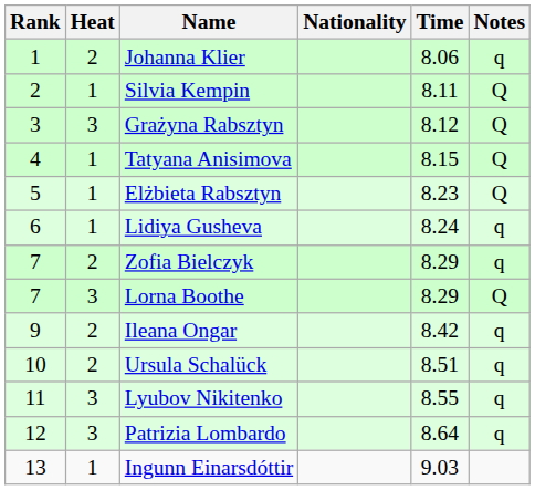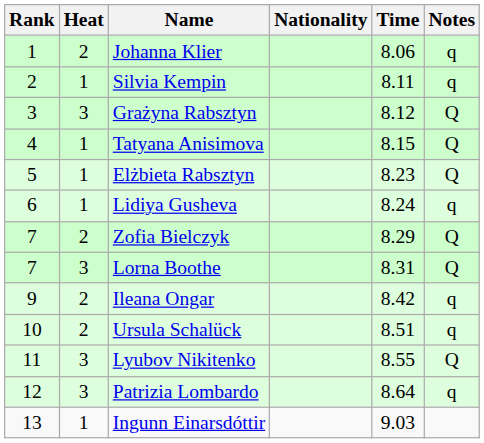Silvia Kempin | Notes: Q -> q
Zofia Bielczyk | Notes: q -> Q
Lorna Boothe | Time: 8.29 -> 8.31
Lyubov Nikitenko | Notes: q -> Q
